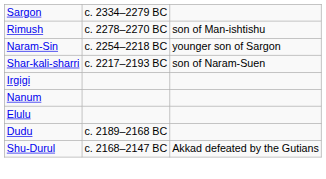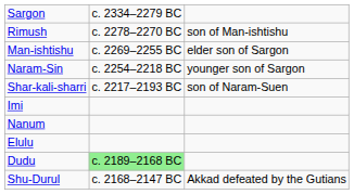+ row: Man-ishtishu | c. 2269–2255 BC | elder son of Sargon
- row: Irgigi
+ row: Imi
Dudu | column 2: no background -> lightgreen background
